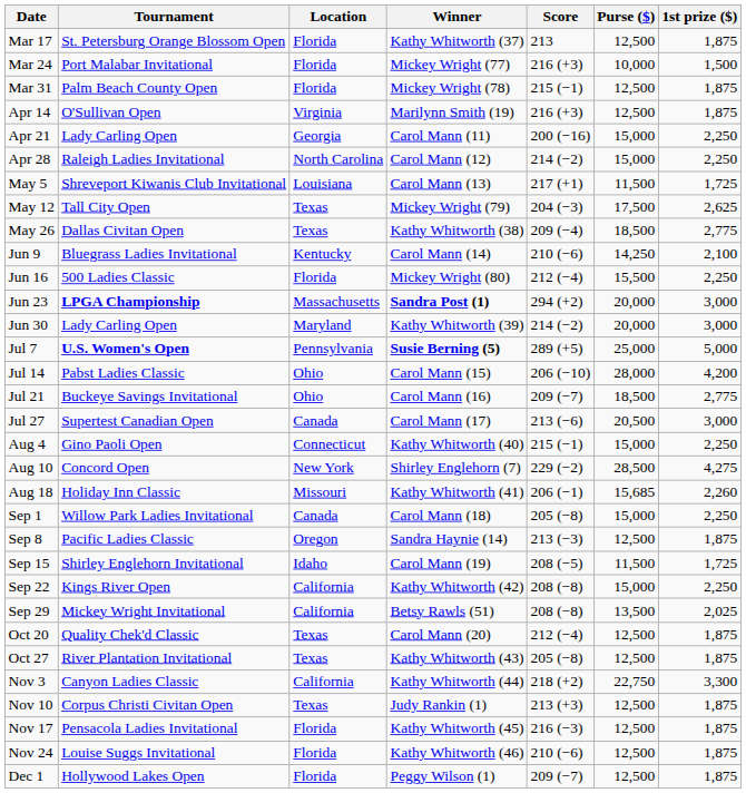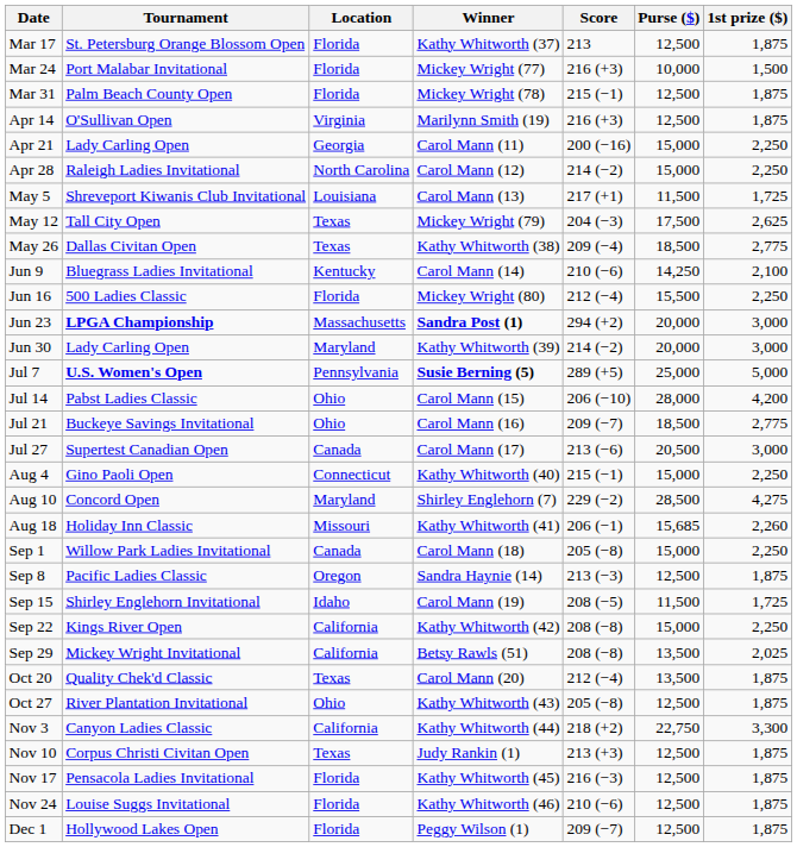Aug 10 | Location: New York -> Maryland
Oct 20 | Purse ($): 12,500 -> 13,500
Oct 27 | Location: Texas -> Ohio
